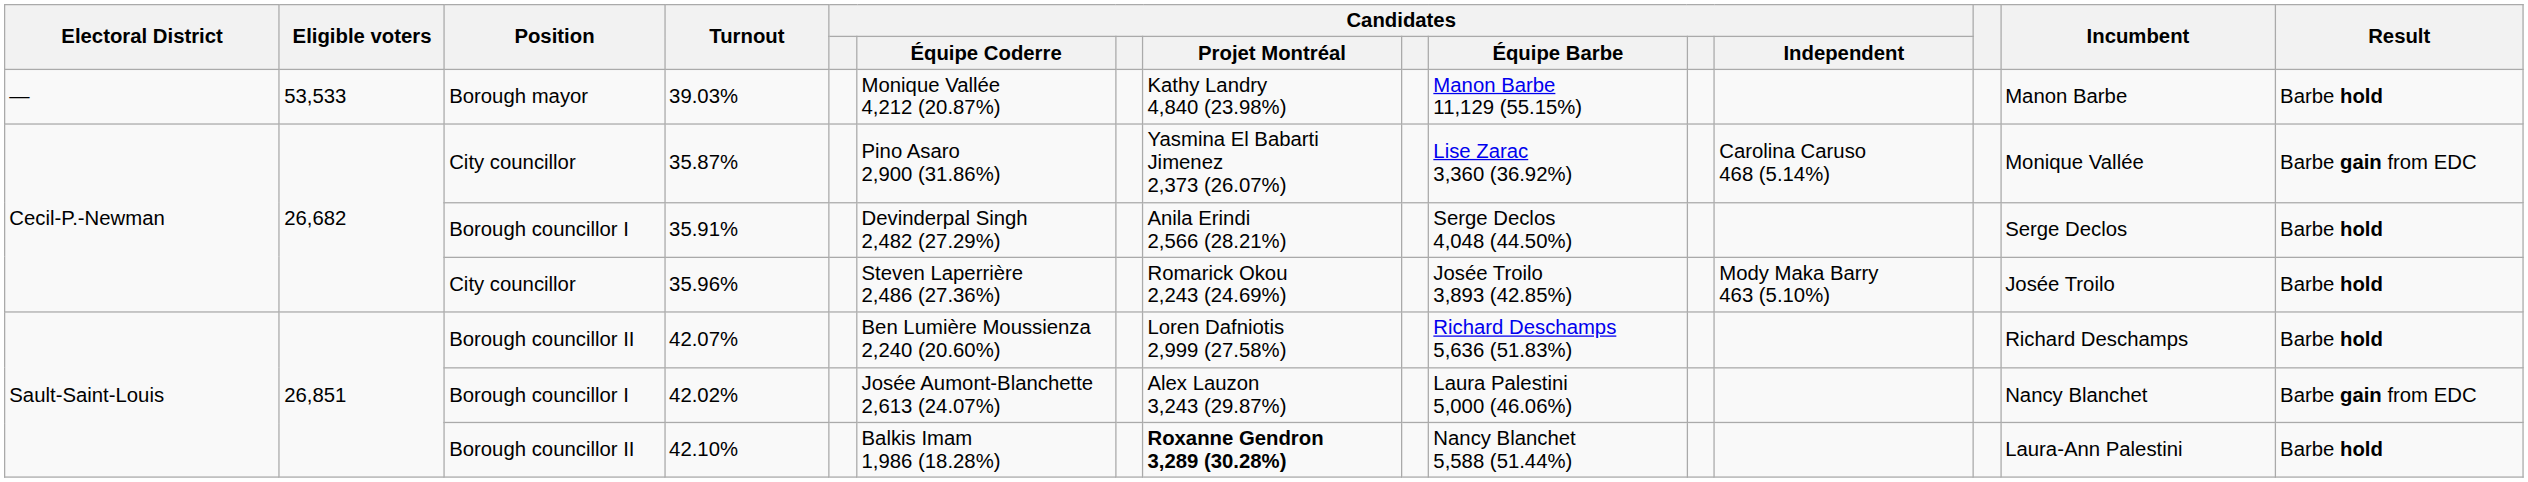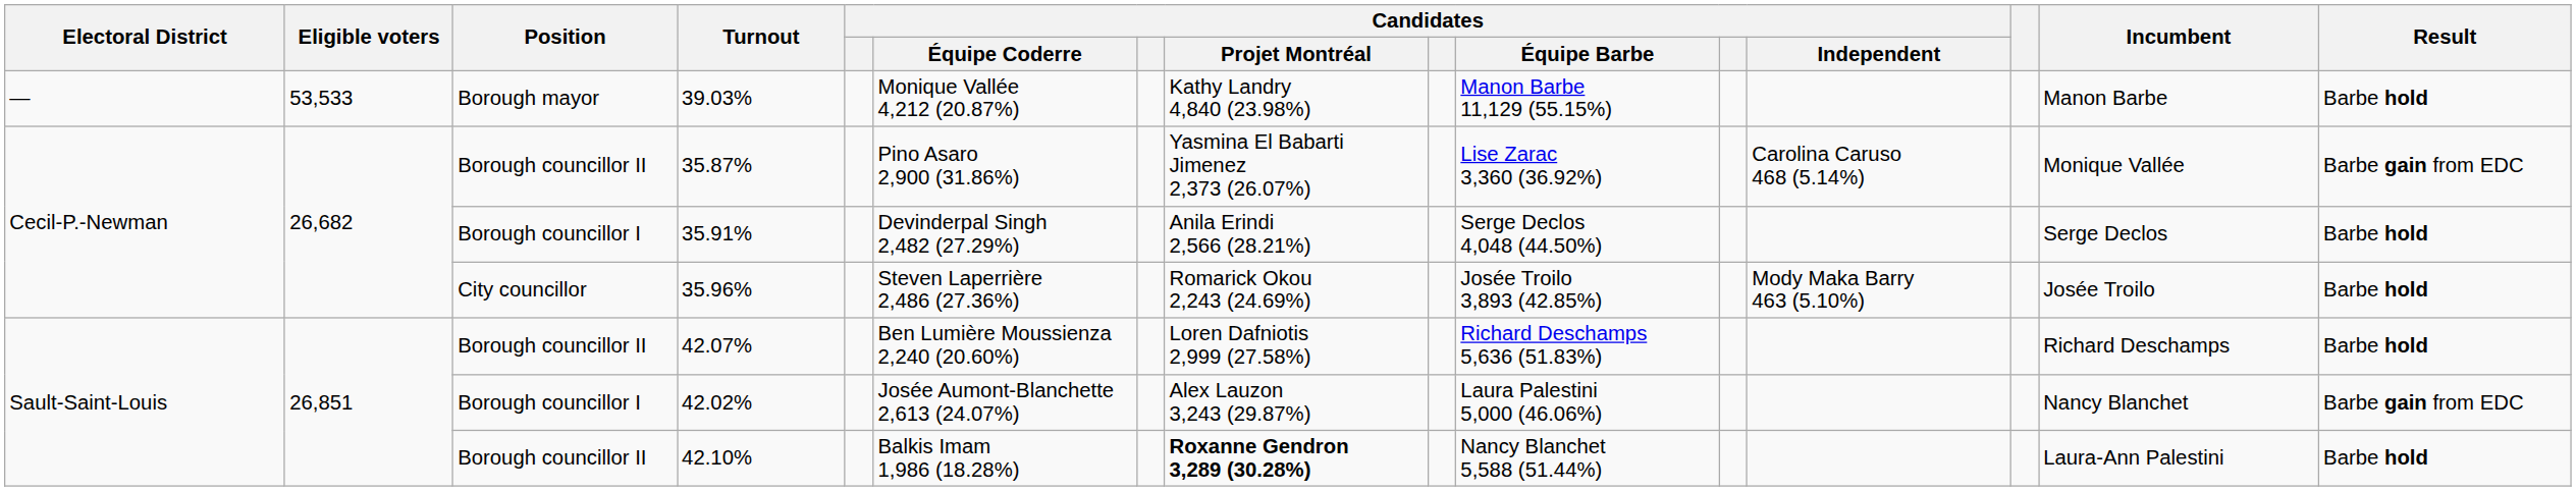35.87% | Position: City councillor -> Borough councillor II
